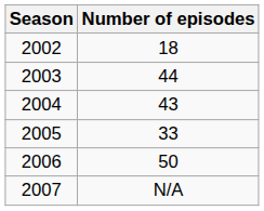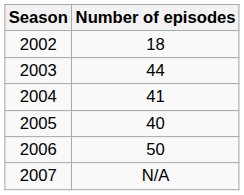2004 | Number of episodes: 43 -> 41
2005 | Number of episodes: 33 -> 40
